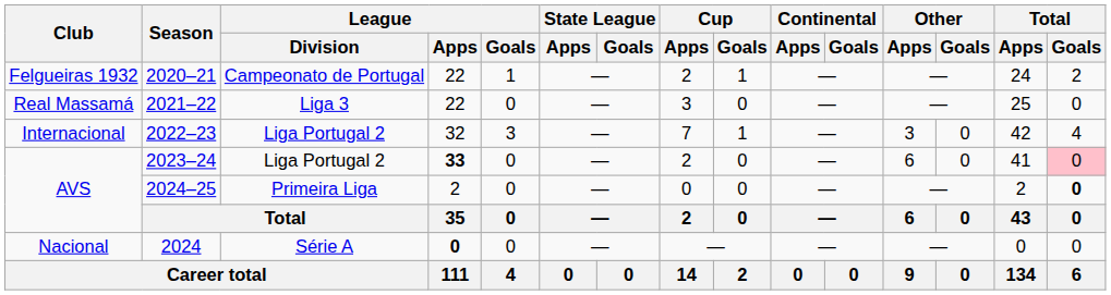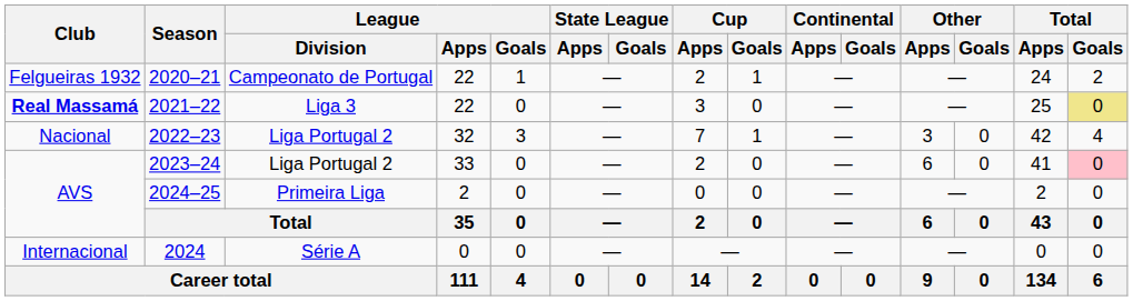2021–22 | Club: normal -> bold
2021–22 | Total / Goals: no background -> khaki background
2022–23 | Club: Internacional -> Nacional
2023–24 | League / Apps: bold -> normal
2024–25 | Total / Goals: bold -> normal
2024 | Club: Nacional -> Internacional
2024 | League / Apps: bold -> normal
